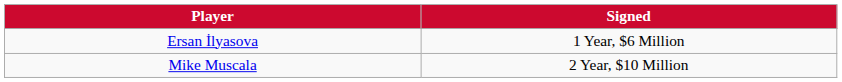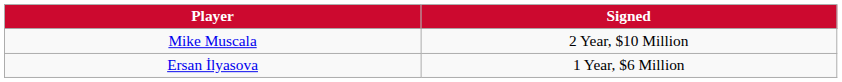rows swapped: Ersan İlyasova <-> Mike Muscala
